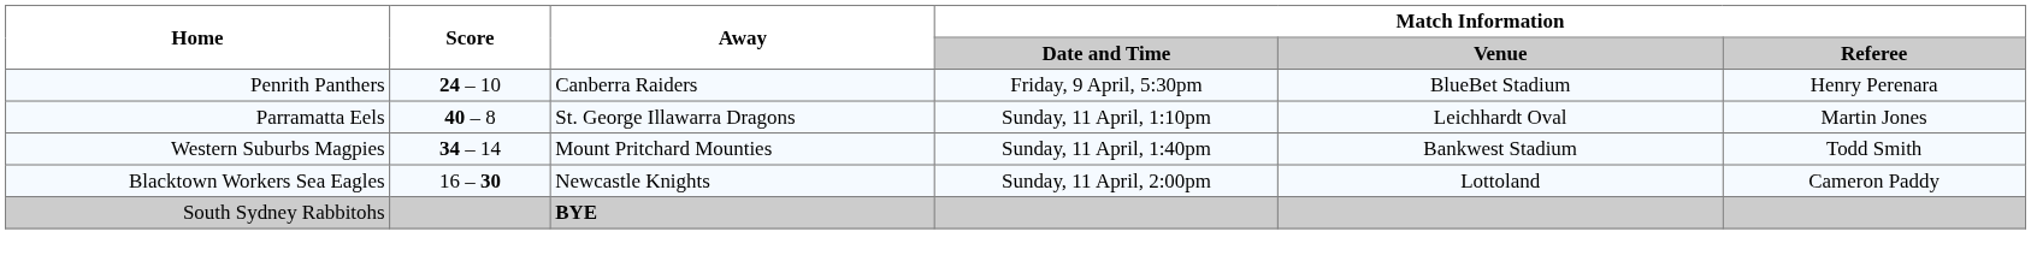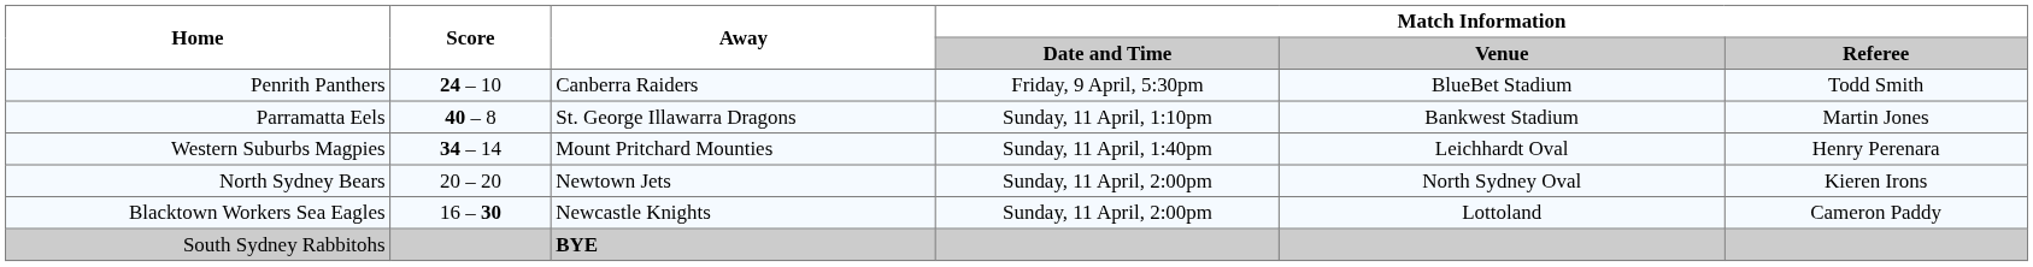Penrith Panthers | Match Information / Referee: Henry Perenara -> Todd Smith
Parramatta Eels | Match Information / Venue: Leichhardt Oval -> Bankwest Stadium
Western Suburbs Magpies | Match Information / Venue: Bankwest Stadium -> Leichhardt Oval
Western Suburbs Magpies | Match Information / Referee: Todd Smith -> Henry Perenara
+ row: North Sydney Bears | 20 – 20 | Newtown Jets | Sunday, 11 April, 2:00pm | North Sydney Oval | Kieren Irons
